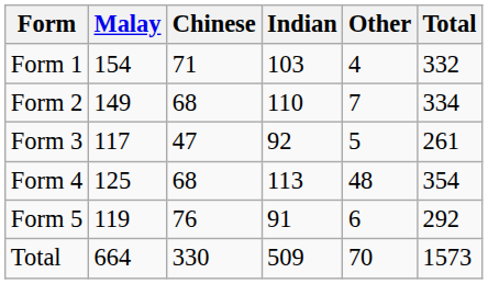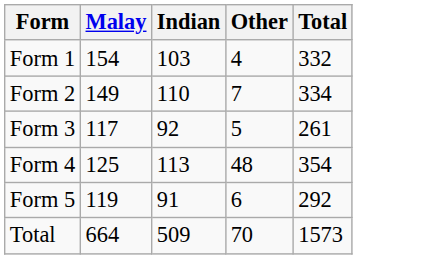- column: Chinese | 71 | 68 | 47 | 68 | 76 | 330
